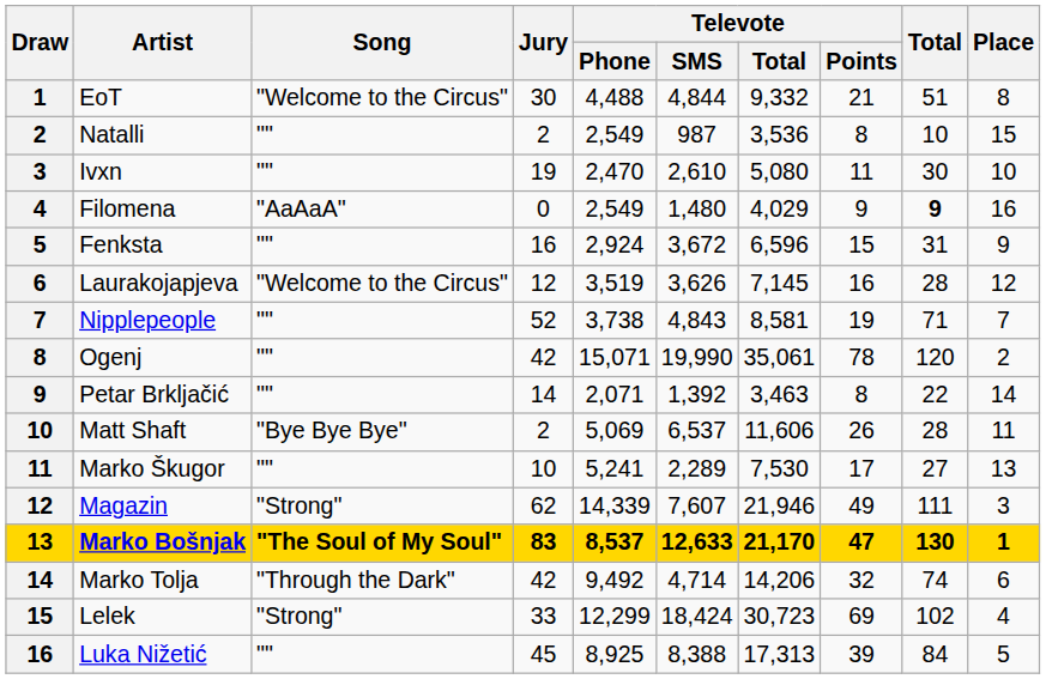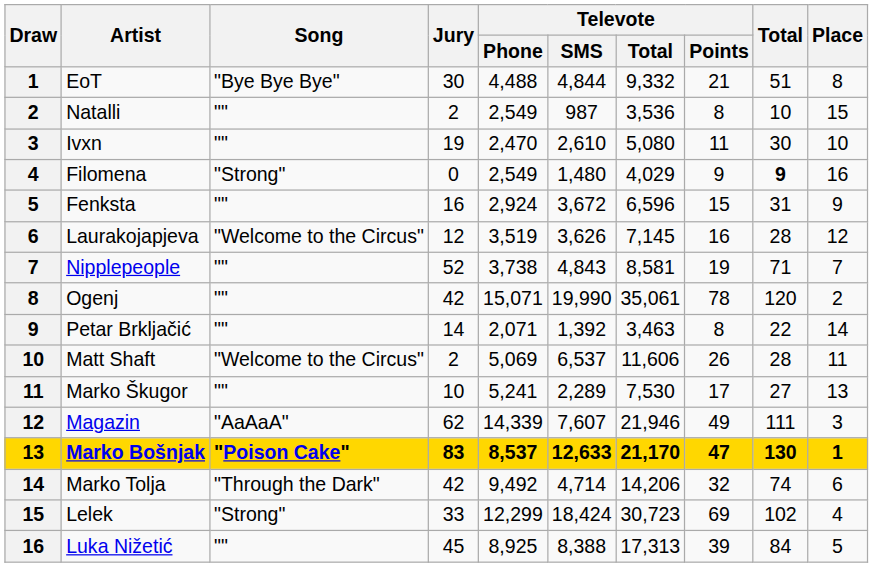EoT | Song: "Welcome to the Circus" -> "Bye Bye Bye"
Filomena | Song: "AaAaA" -> "Strong"
Matt Shaft | Song: "Bye Bye Bye" -> "Welcome to the Circus"
Magazin | Song: "Strong" -> "AaAaA"
Marko Bošnjak | Song: "The Soul of My Soul" -> "Poison Cake"
